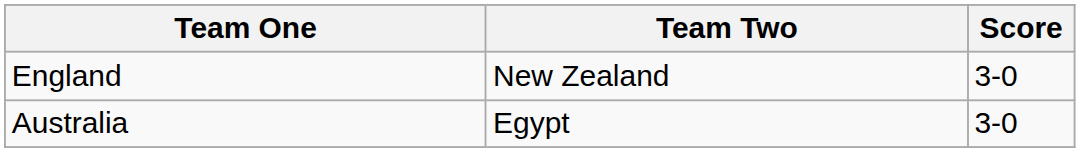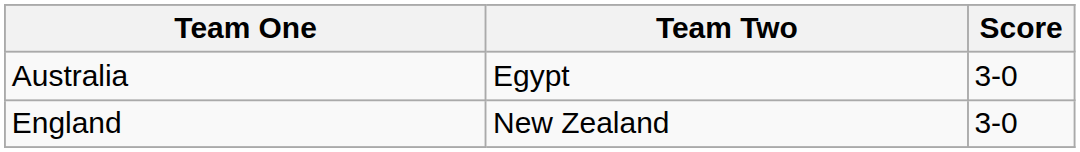rows swapped: Australia <-> England
